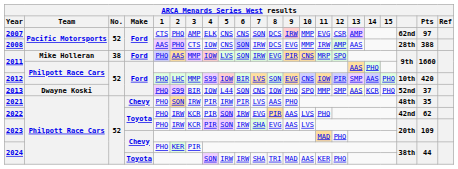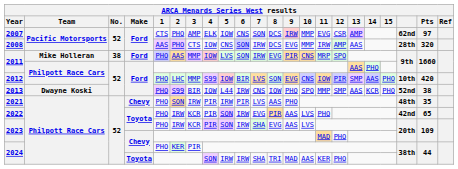2007 | 5: CNS -> IOW
2008 | Pts: 388 -> 320
2013 | 6: SON -> IRW
2013 | 13: lightyellow background -> no background
2013 | Pts: 37 -> 38
2022 | Pts: 62 -> 65
